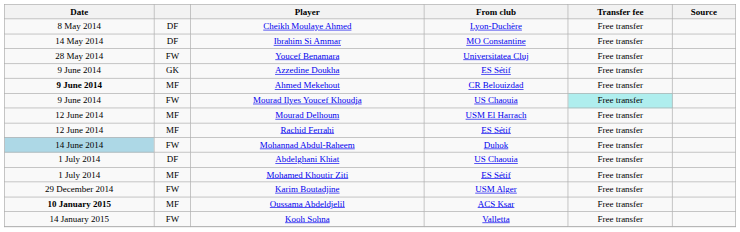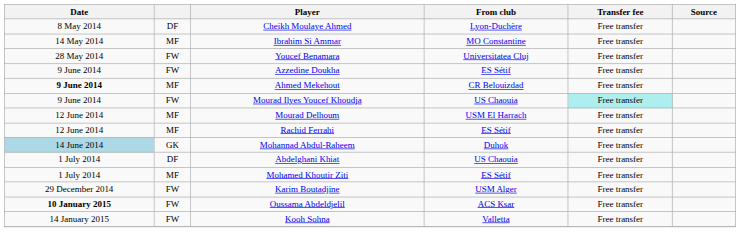Ibrahim Si Ammar | column 2: DF -> MF
Azzedine Doukha | column 2: GK -> FW
Mohannad Abdul-Raheem | column 2: FW -> GK
Oussama Abdeldjelil | column 2: MF -> FW
